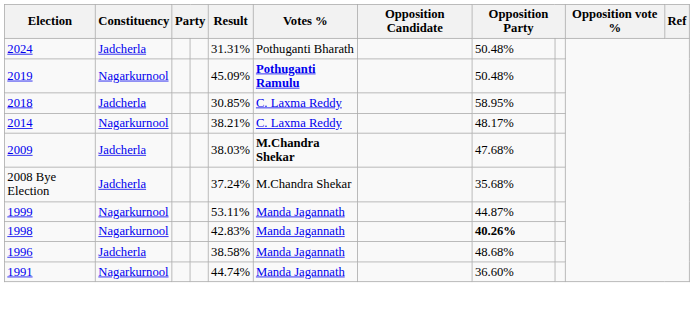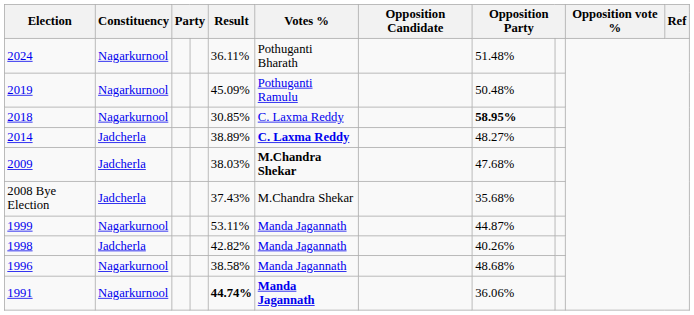2024 | Constituency: Jadcherla -> Nagarkurnool
2024 | Result: 31.31% -> 36.11%
2024 | column 8: 50.48% -> 51.48%
2019 | Votes %: bold -> normal
2018 | Constituency: Jadcherla -> Nagarkurnool
2018 | column 8: normal -> bold
2014 | Constituency: Nagarkurnool -> Jadcherla
2014 | Result: 38.21% -> 38.89%
2014 | Votes %: normal -> bold
2014 | column 8: 48.17% -> 48.27%
2008 Bye Election | Result: 37.24% -> 37.43%
1998 | Constituency: Nagarkurnool -> Jadcherla
1998 | Result: 42.83% -> 42.82%
1998 | column 8: bold -> normal
1996 | Constituency: Jadcherla -> Nagarkurnool
1991 | Result: normal -> bold
1991 | Votes %: normal -> bold
1991 | column 8: 36.60% -> 36.06%
